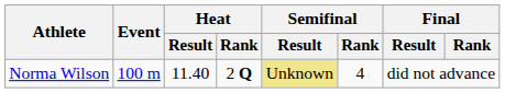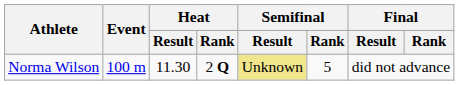Norma Wilson | Heat / Result: 11.40 -> 11.30
Norma Wilson | Semifinal / Rank: 4 -> 5
